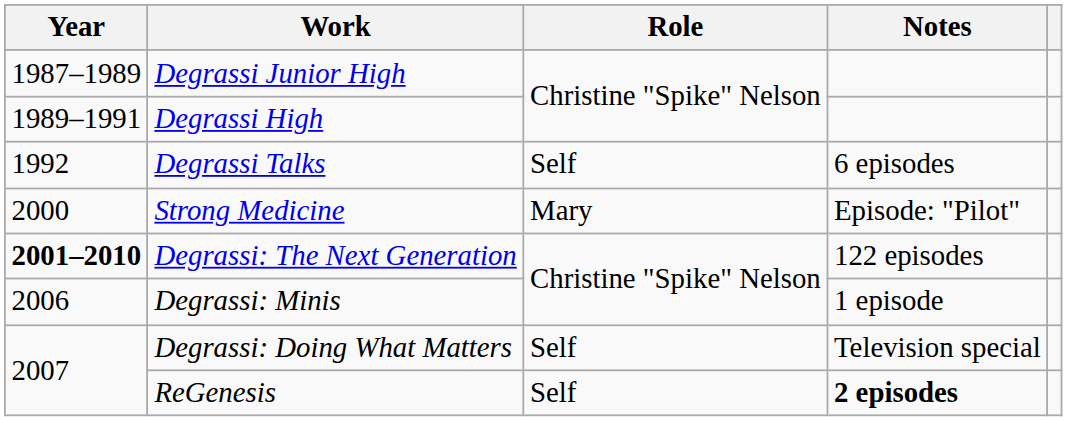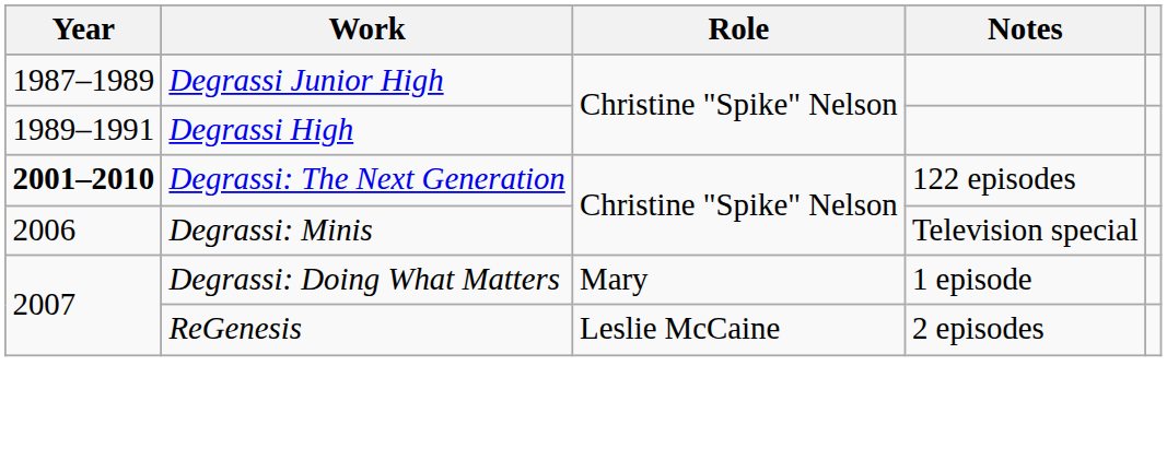- row: 1992 | Degrassi Talks | Self | 6 episodes
- row: 2000 | Strong Medicine | Mary | Episode: "Pilot"
Degrassi: Minis | Notes: 1 episode -> Television special
Degrassi: Doing What Matters | Role: Self -> Mary
Degrassi: Doing What Matters | Notes: Television special -> 1 episode
ReGenesis | Role: Self -> Leslie McCaine
ReGenesis | Notes: bold -> normal
